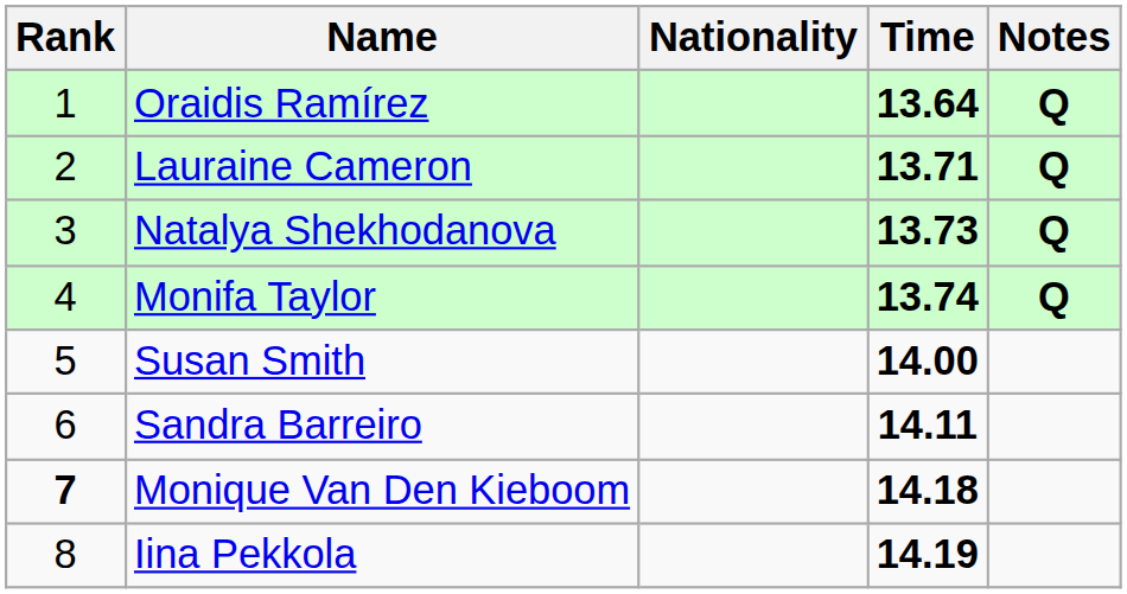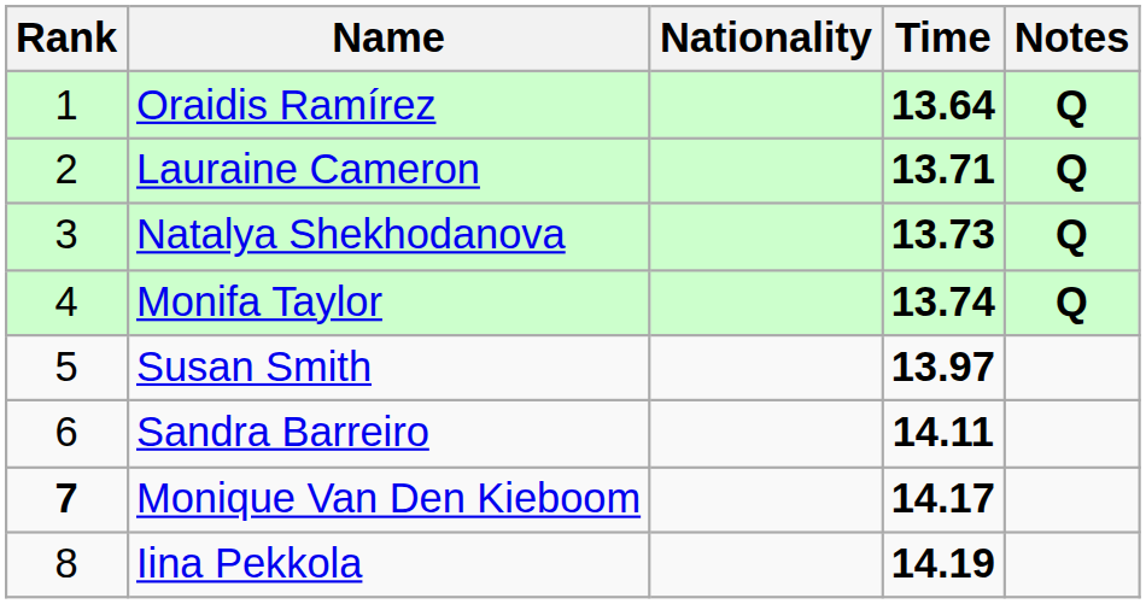Susan Smith | Time: 14.00 -> 13.97
Monique Van Den Kieboom | Time: 14.18 -> 14.17
